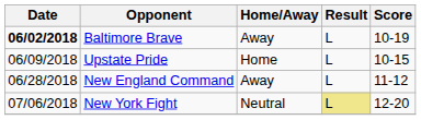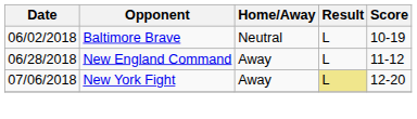Baltimore Brave | Date: bold -> normal
Baltimore Brave | Home/Away: Away -> Neutral
- row: 06/09/2018 | Upstate Pride | Home | L | 10-15
New York Fight | Home/Away: Neutral -> Away
